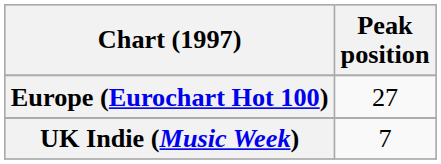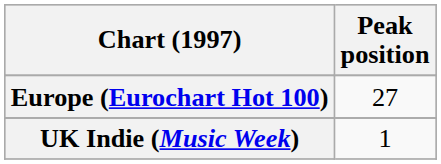UK Indie (Music Week) | Peak position: 7 -> 1
